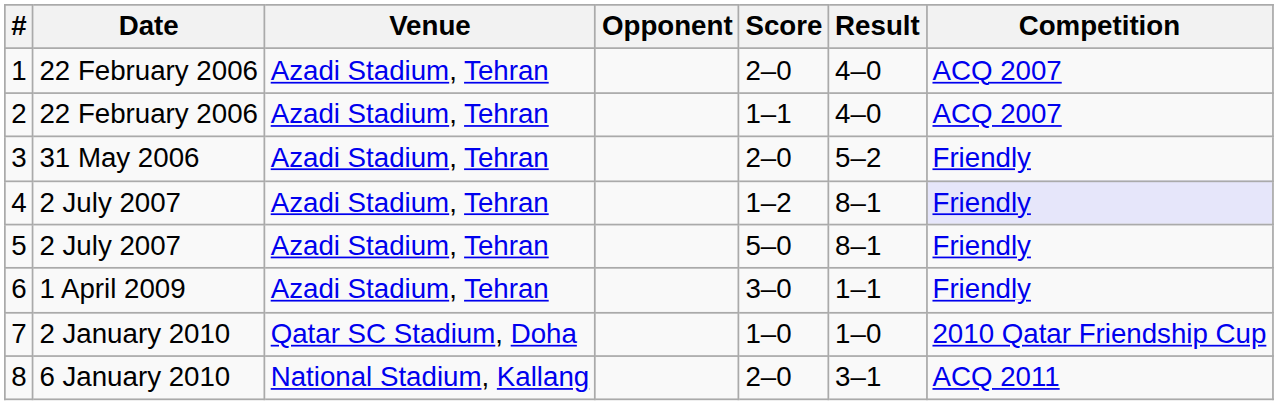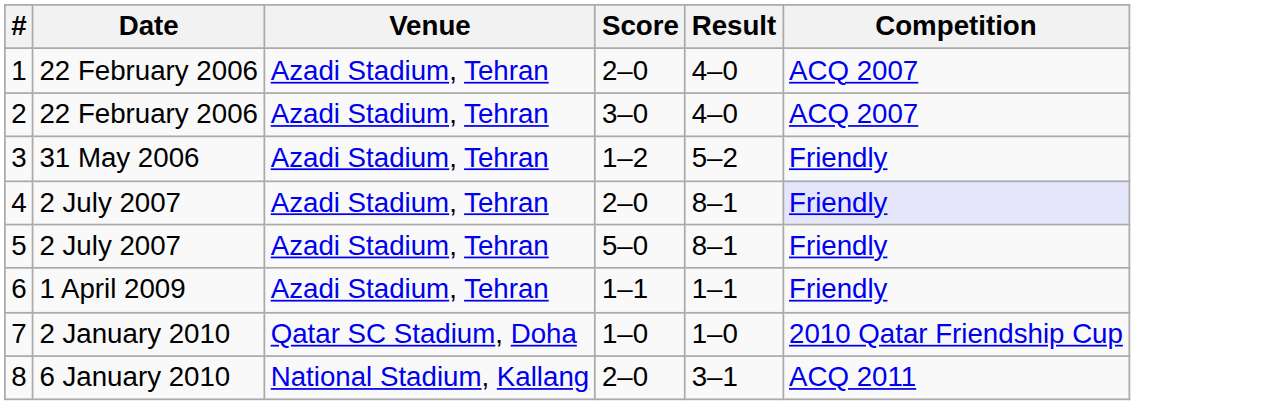- column: Opponent
2 | Score: 1–1 -> 3–0
3 | Score: 2–0 -> 1–2
4 | Score: 1–2 -> 2–0
6 | Score: 3–0 -> 1–1
